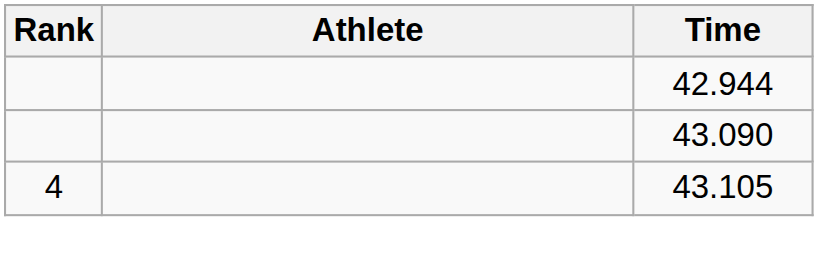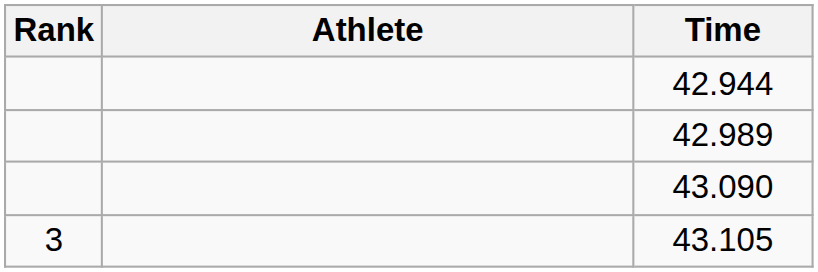+ row: 42.989
43.105 | Rank: 4 -> 3
